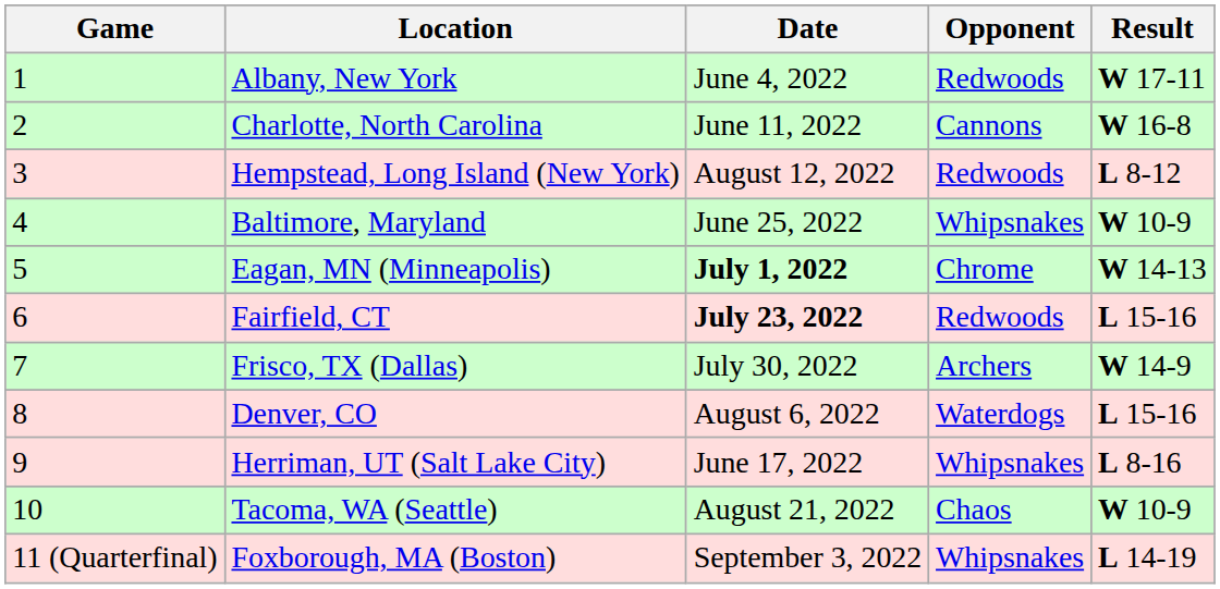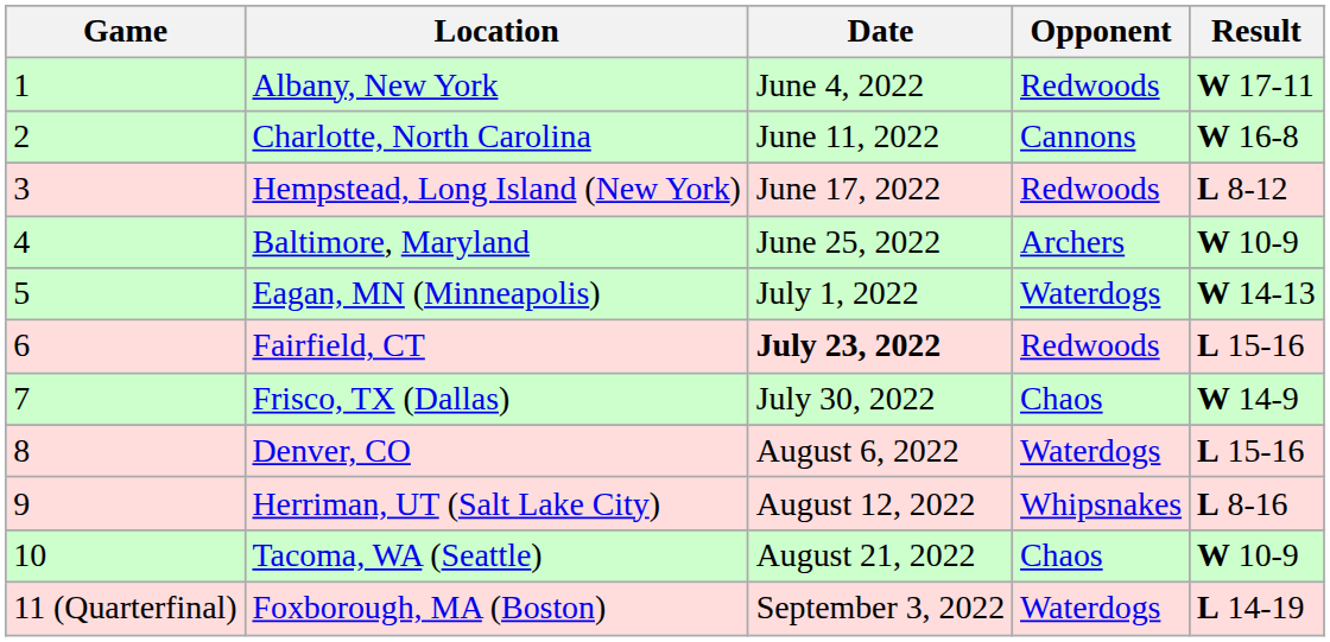Hempstead, Long Island (New York) | Date: August 12, 2022 -> June 17, 2022
Baltimore, Maryland | Opponent: Whipsnakes -> Archers
Eagan, MN (Minneapolis) | Date: bold -> normal
Eagan, MN (Minneapolis) | Opponent: Chrome -> Waterdogs
Frisco, TX (Dallas) | Opponent: Archers -> Chaos
Herriman, UT (Salt Lake City) | Date: June 17, 2022 -> August 12, 2022
Foxborough, MA (Boston) | Opponent: Whipsnakes -> Waterdogs
